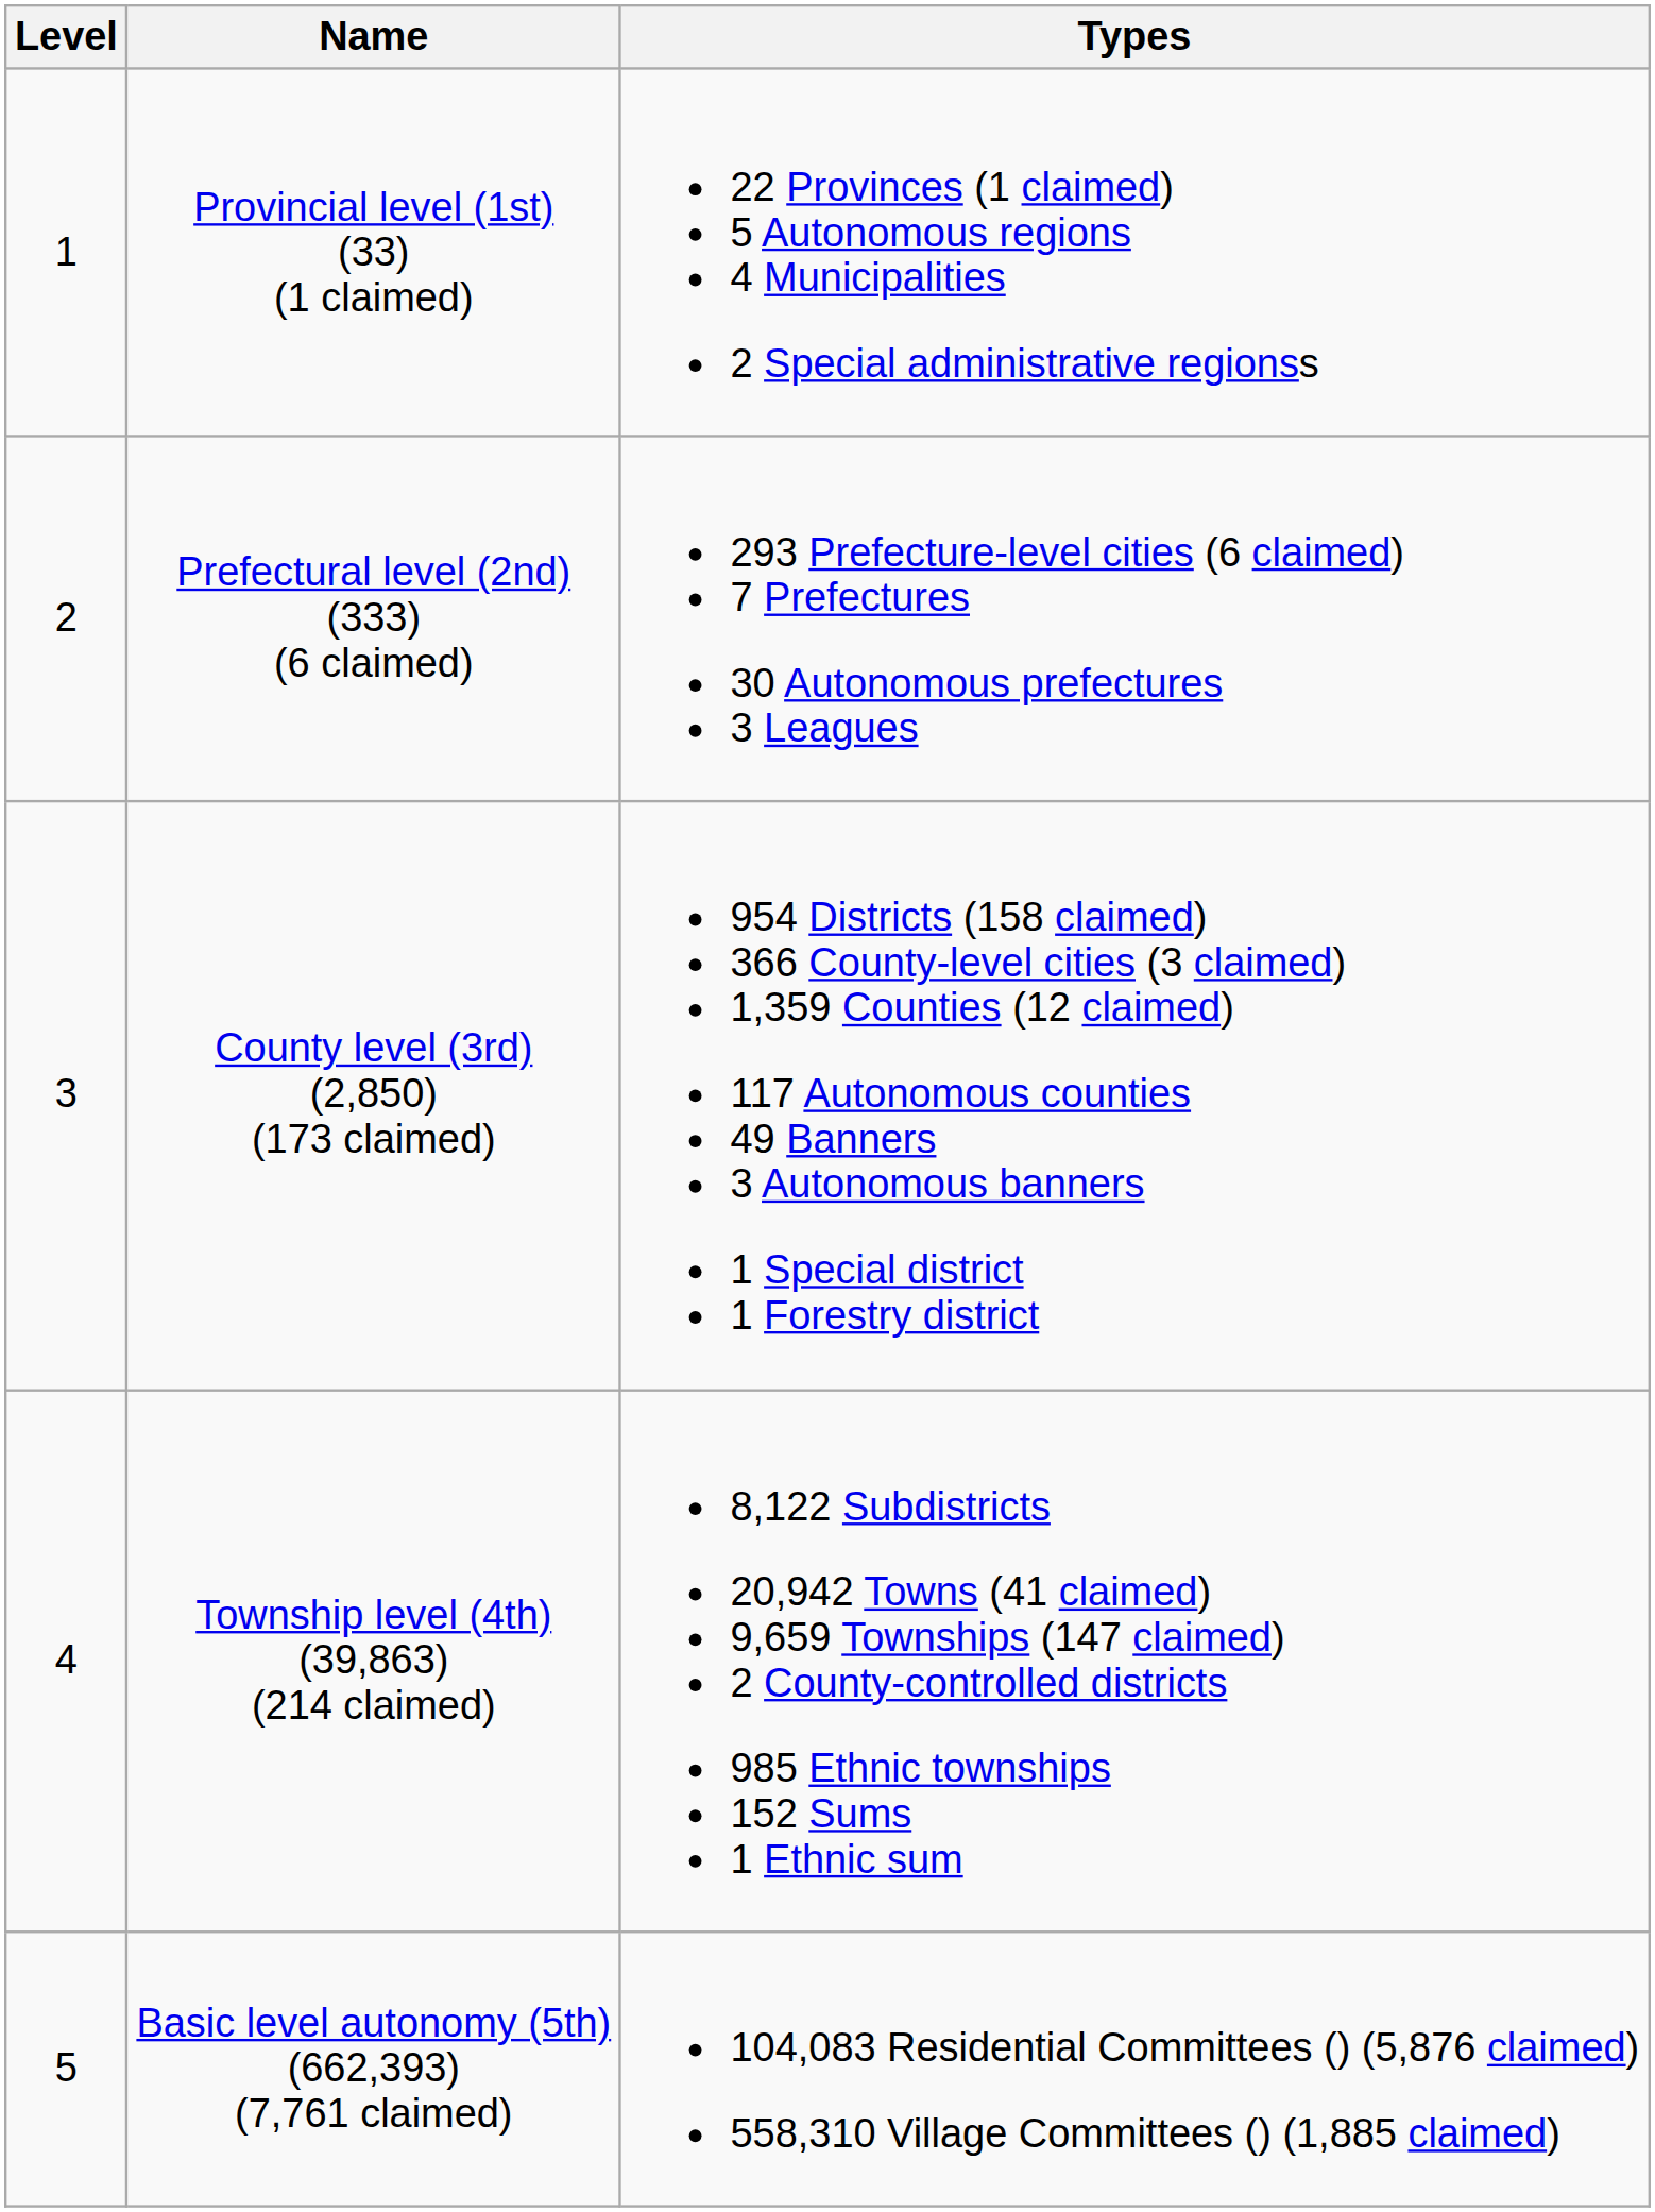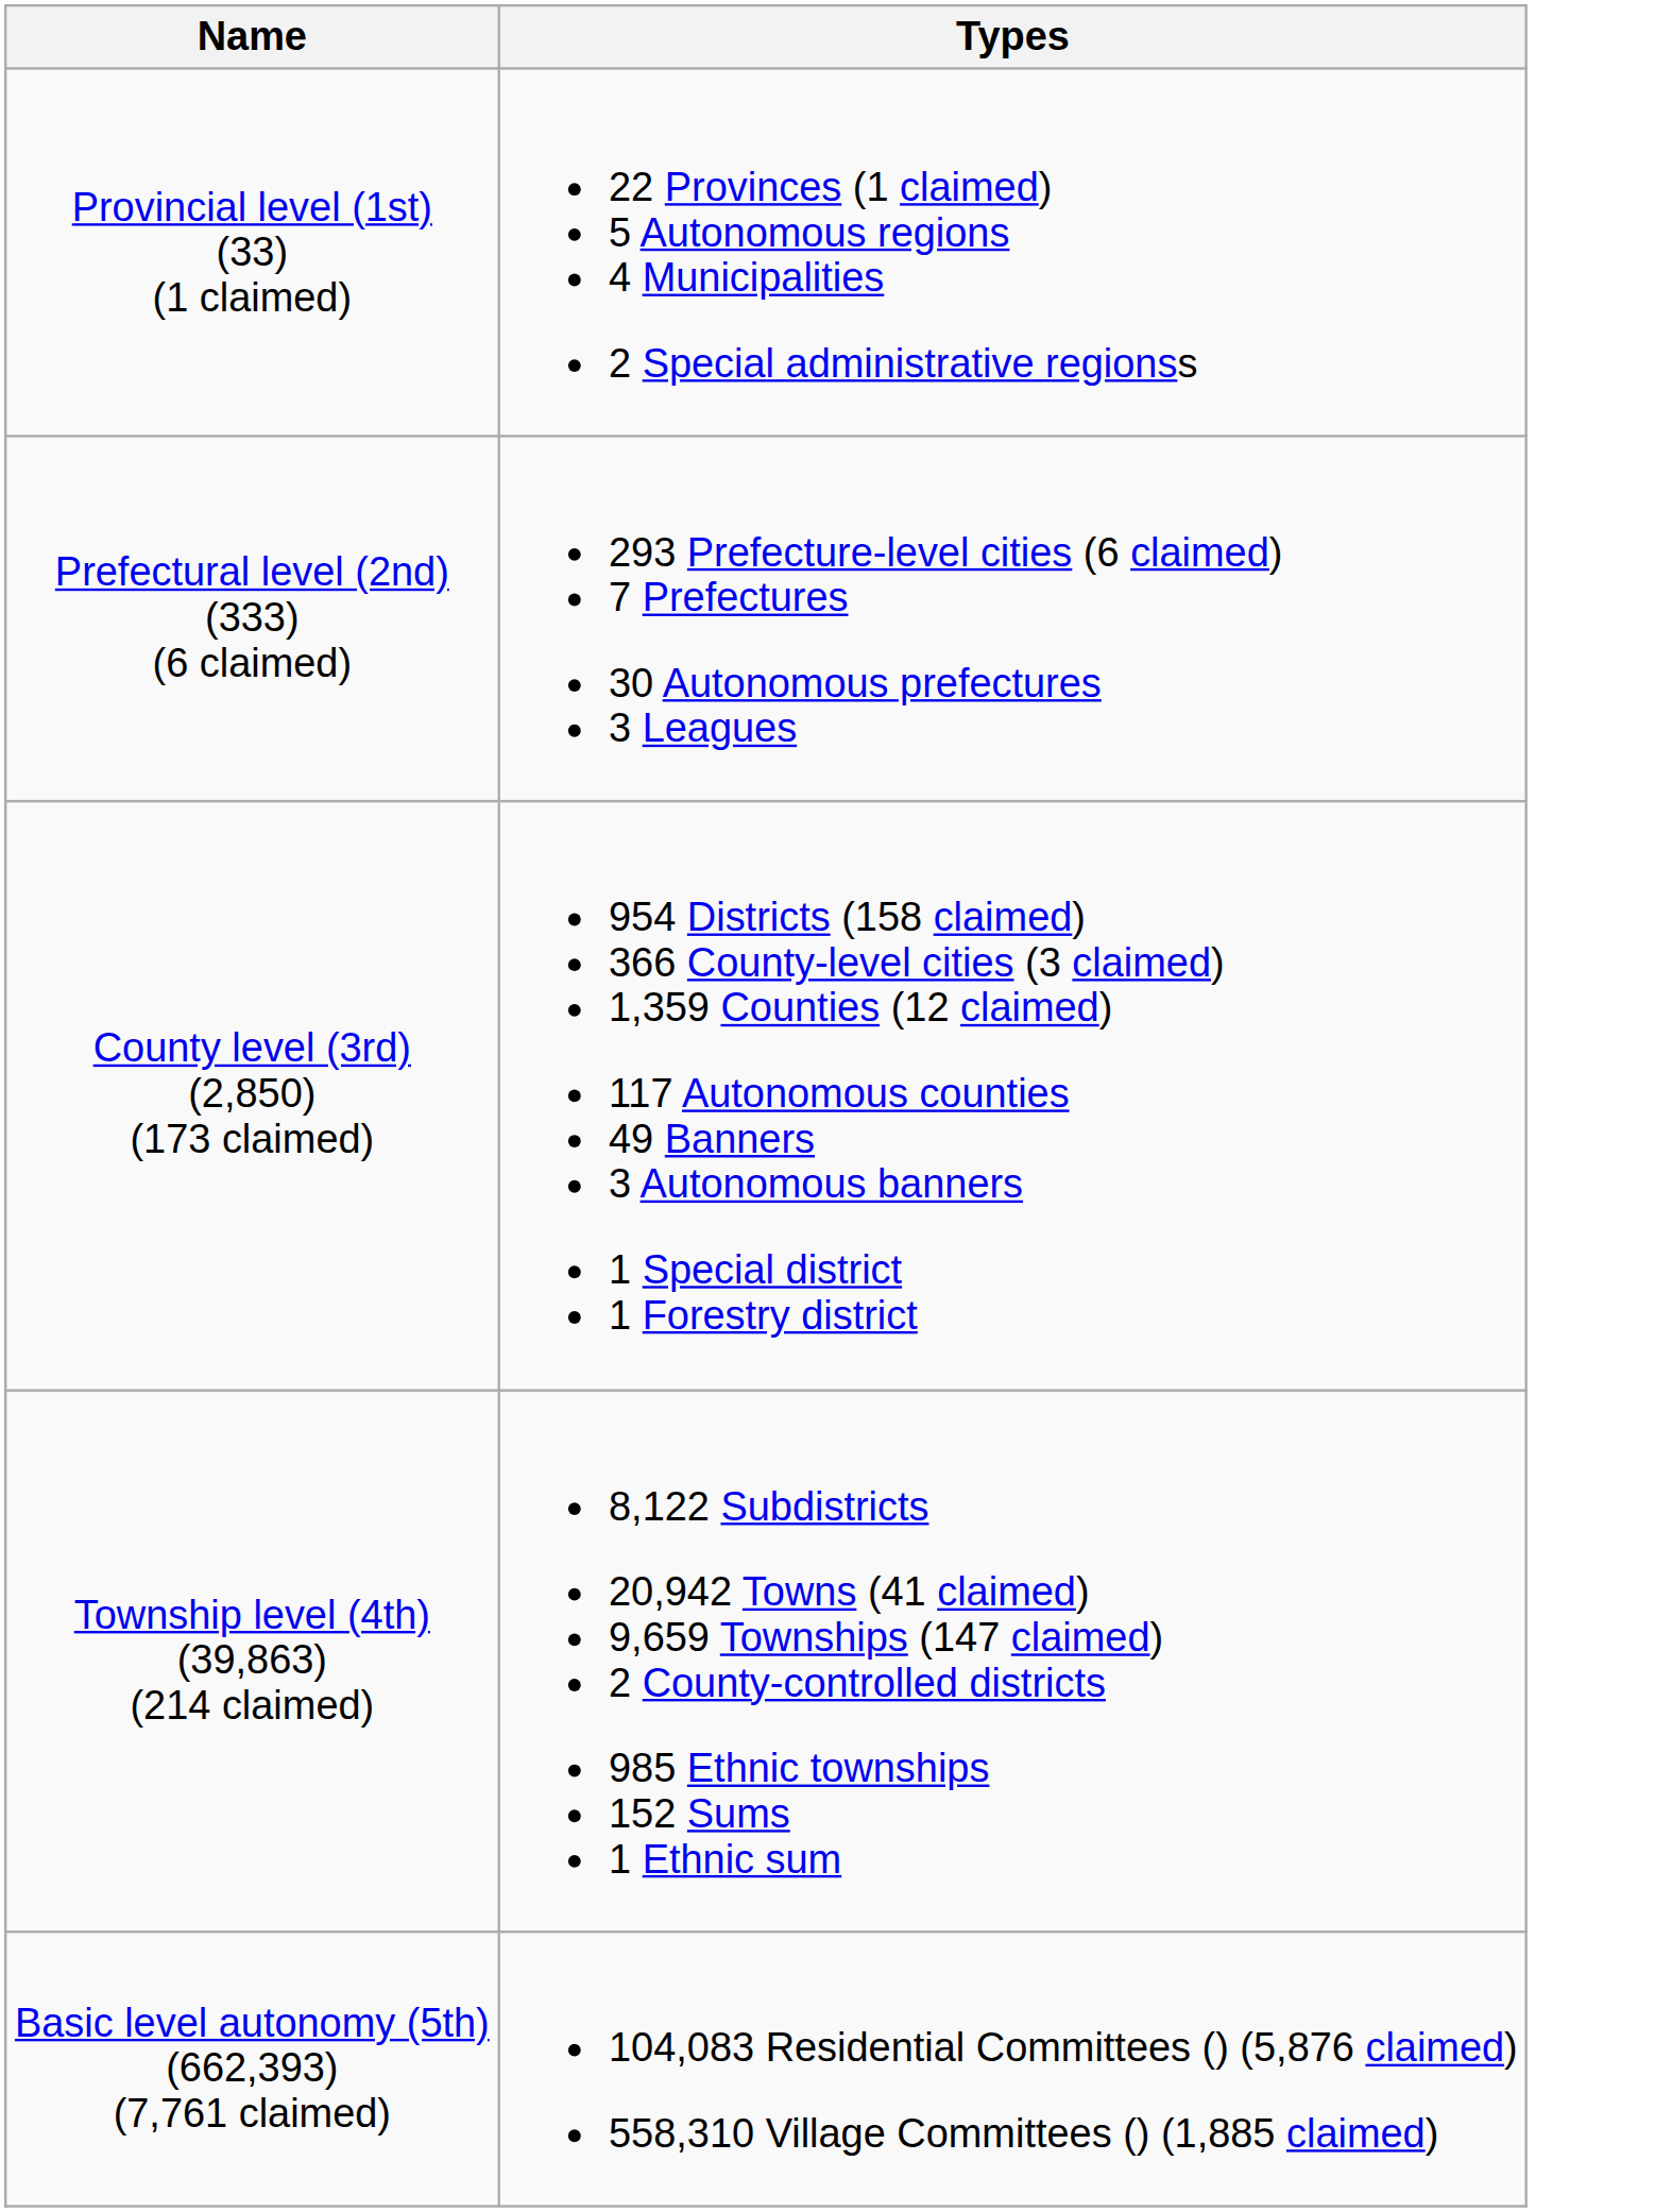- column: Level | 1 | 2 | 3 | 4 | 5
